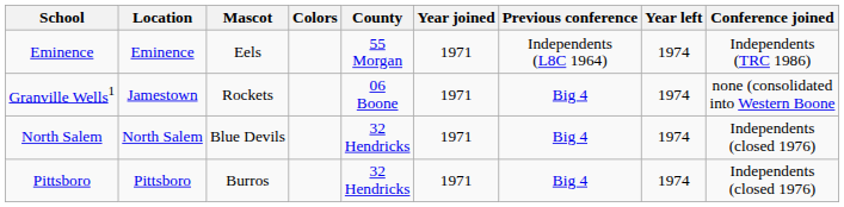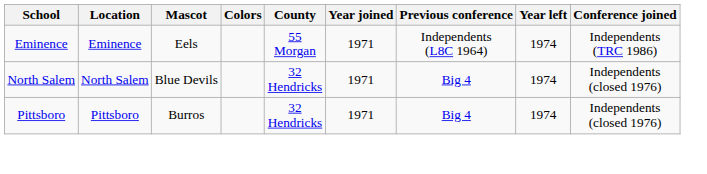- row: Granville Wells1 | Jamestown | Rockets | 06 Boone | 1971 | Big 4 | 1974 | none (consolidated into Western Boone
